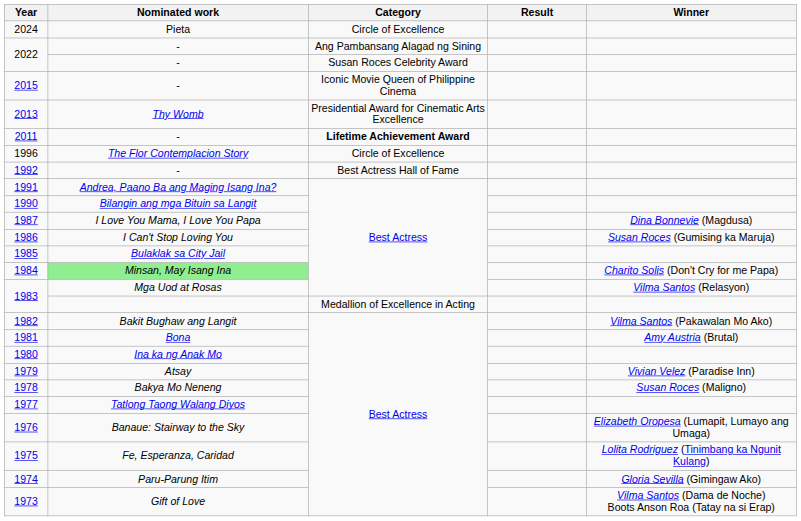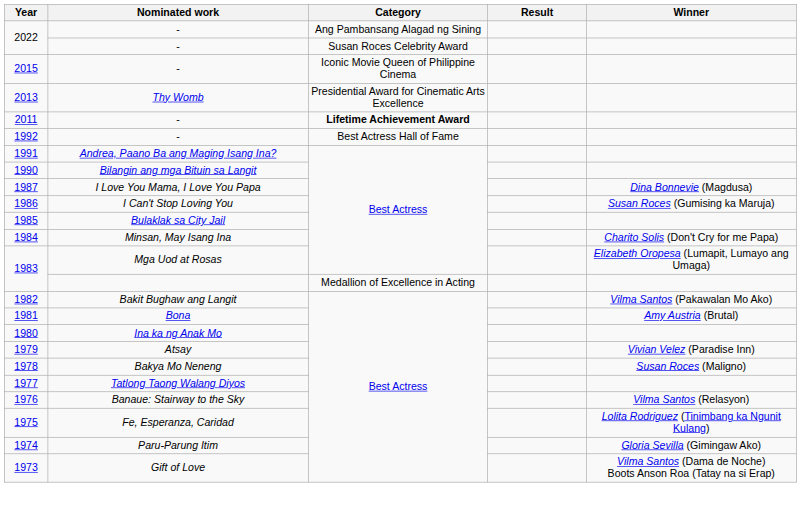- row: 2024 | Pieta | Circle of Excellence
- row: 1996 | The Flor Contemplacion Story | Circle of Excellence
1984 | Nominated work: lightgreen background -> no background
1983 / Best Actress | Winner: Vilma Santos (Relasyon) -> Elizabeth Oropesa (Lumapit, Lumayo ang Umaga)
1976 | Winner: Elizabeth Oropesa (Lumapit, Lumayo ang Umaga) -> Vilma Santos (Relasyon)
